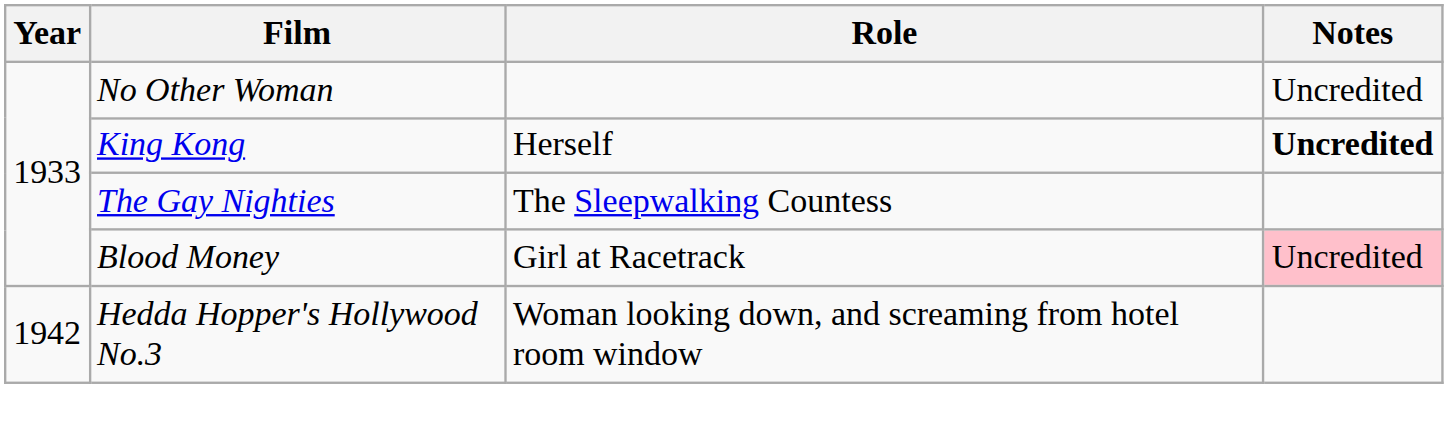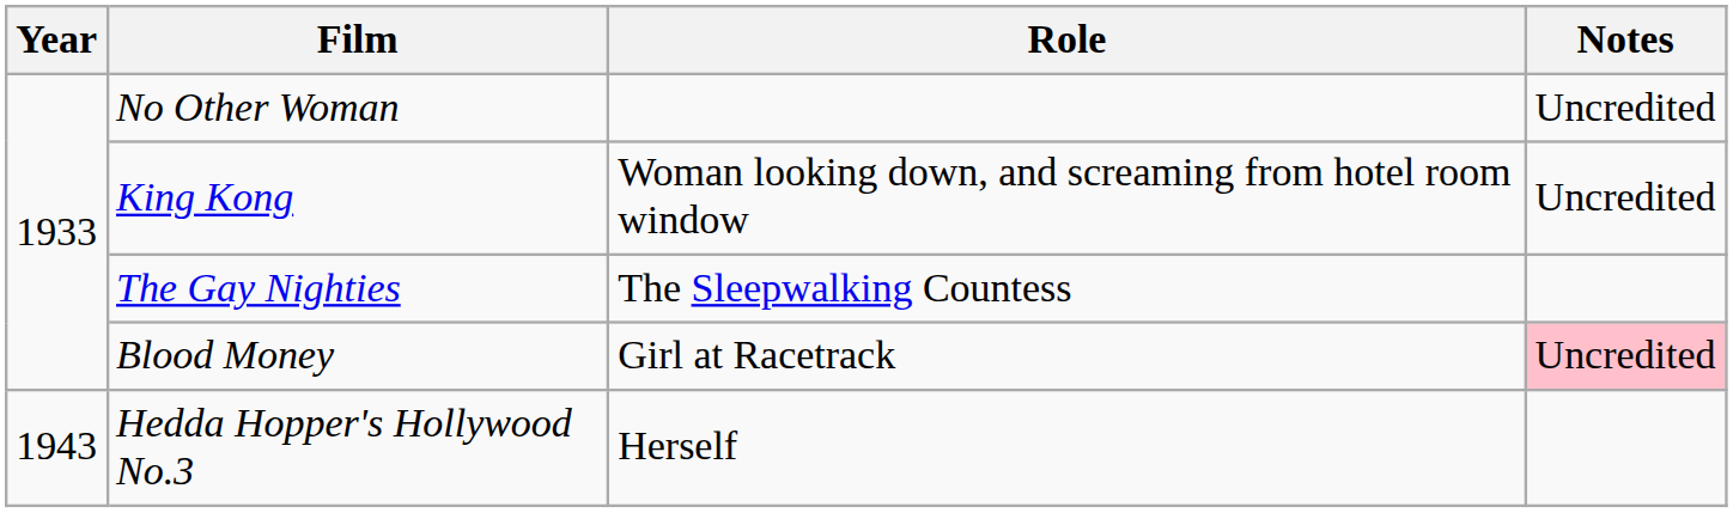King Kong | Role: Herself -> Woman looking down, and screaming from hotel room window
King Kong | Notes: bold -> normal
Hedda Hopper's Hollywood No.3 | Year: 1942 -> 1943
Hedda Hopper's Hollywood No.3 | Role: Woman looking down, and screaming from hotel room window -> Herself
